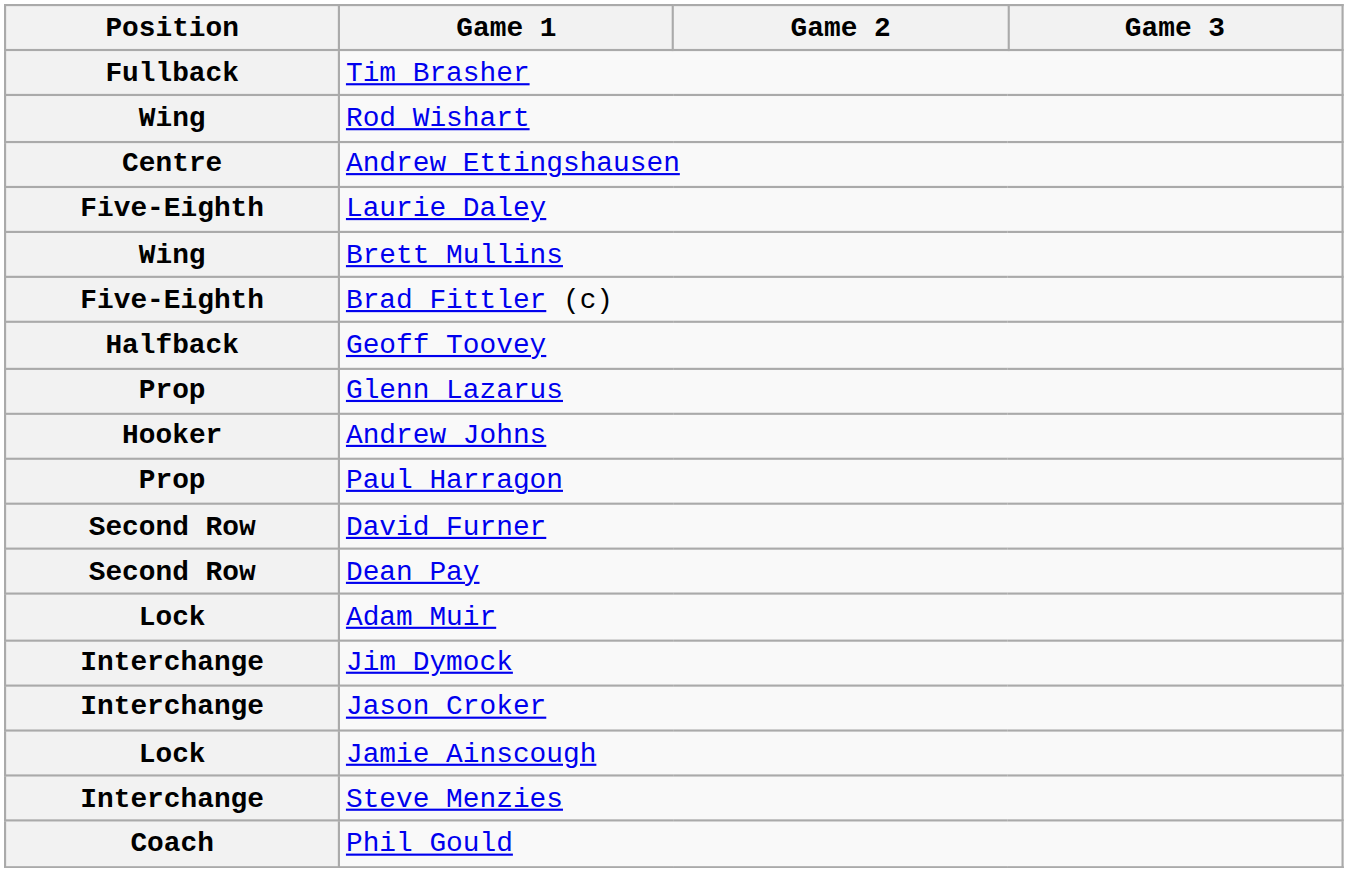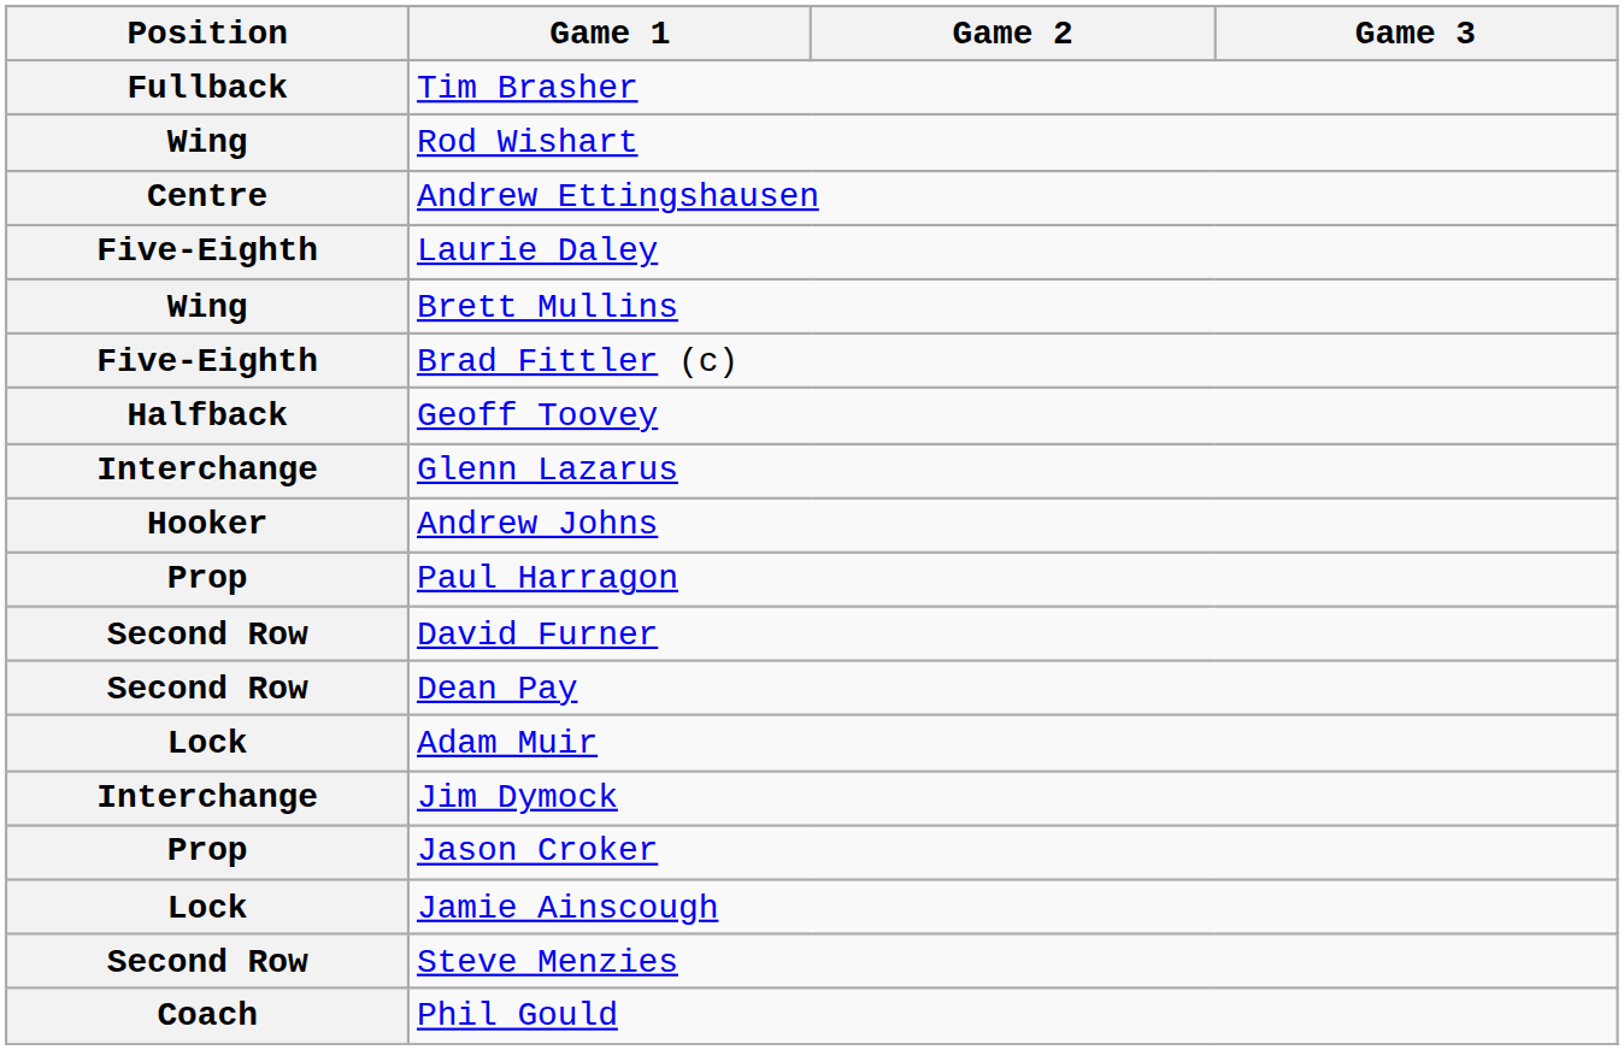Glenn Lazarus | Position: Prop -> Interchange
Jason Croker | Position: Interchange -> Prop
Steve Menzies | Position: Interchange -> Second Row
